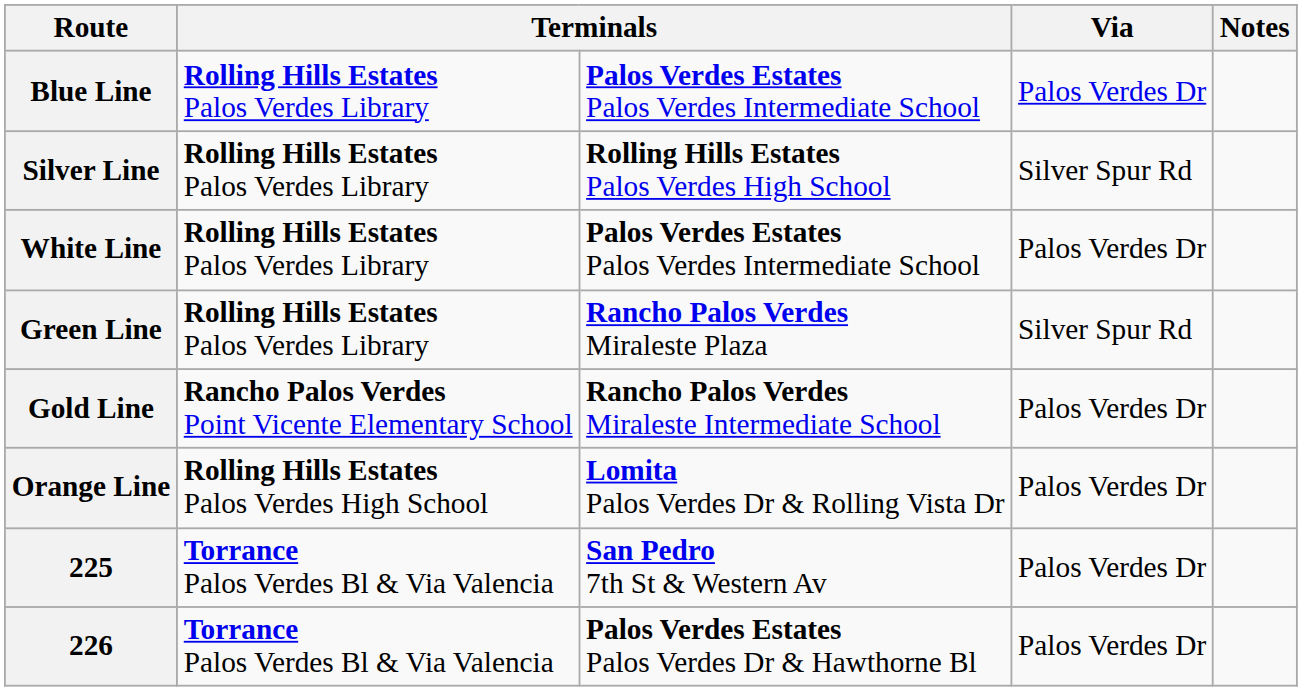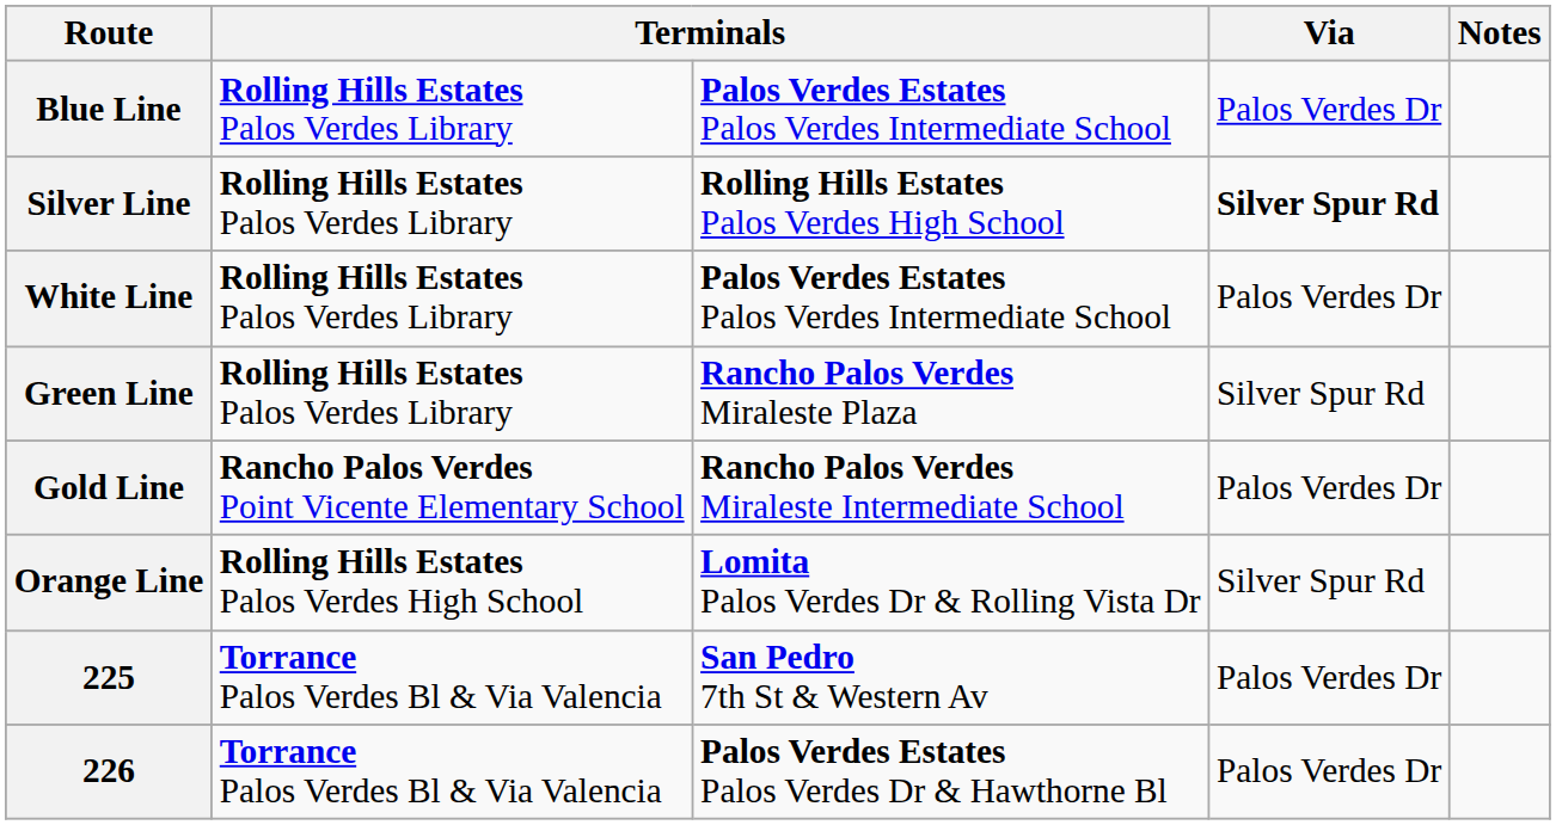Silver Line | Via: normal -> bold
Orange Line | Via: Palos Verdes Dr -> Silver Spur Rd
